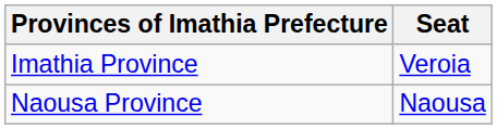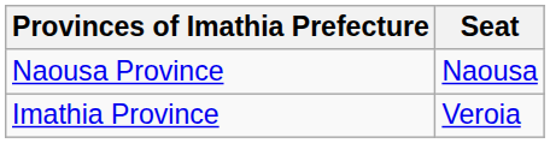rows swapped: Imathia Province <-> Naousa Province
